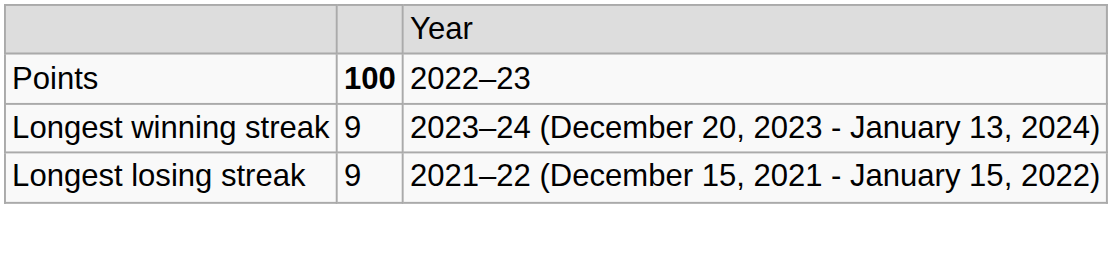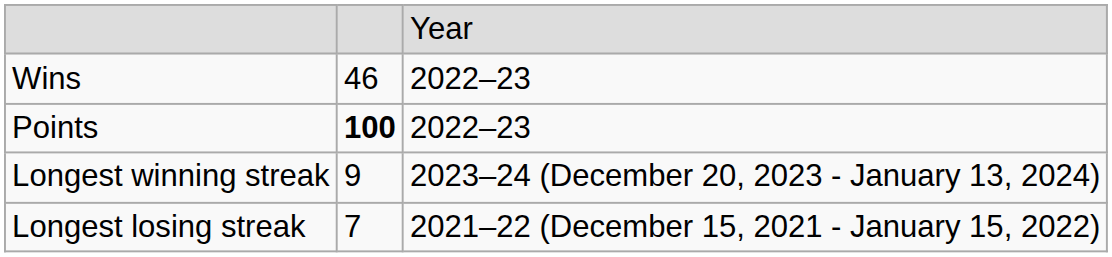+ row: Wins | 46 | 2022–23
Longest losing streak | column 2: 9 -> 7
